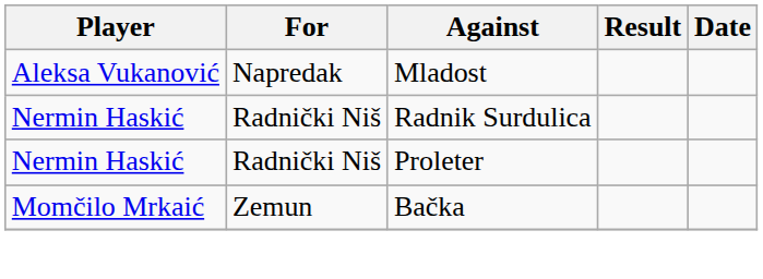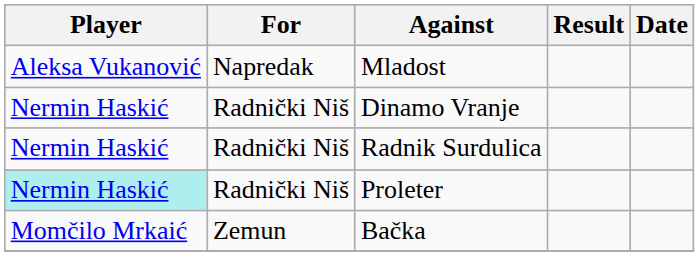+ row: Nermin Haskić | Radnički Niš | Dinamo Vranje
Proleter | Player: no background -> paleturquoise background
